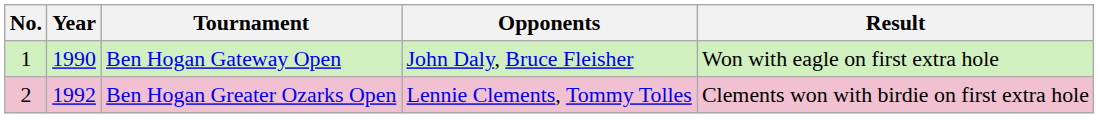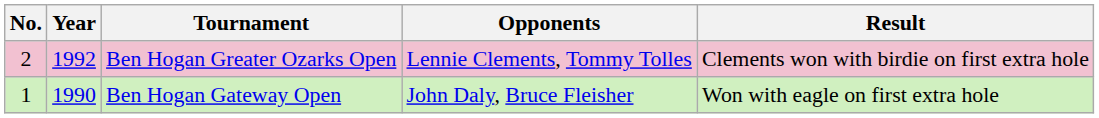rows swapped: Ben Hogan Gateway Open <-> Ben Hogan Greater Ozarks Open
